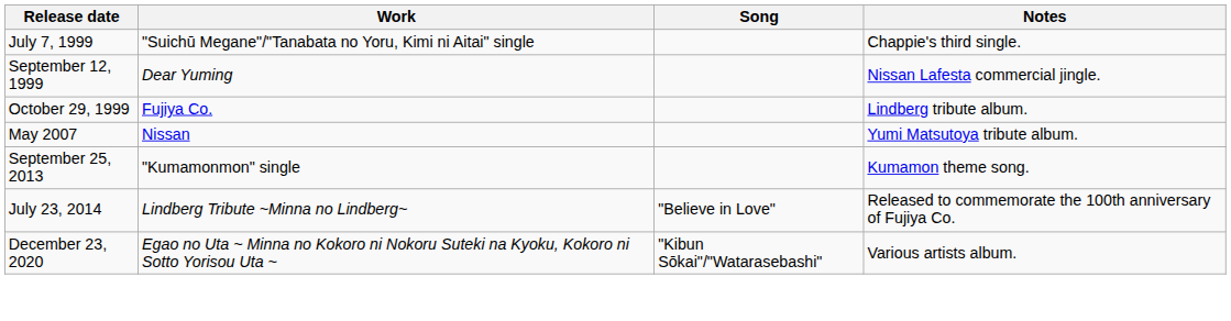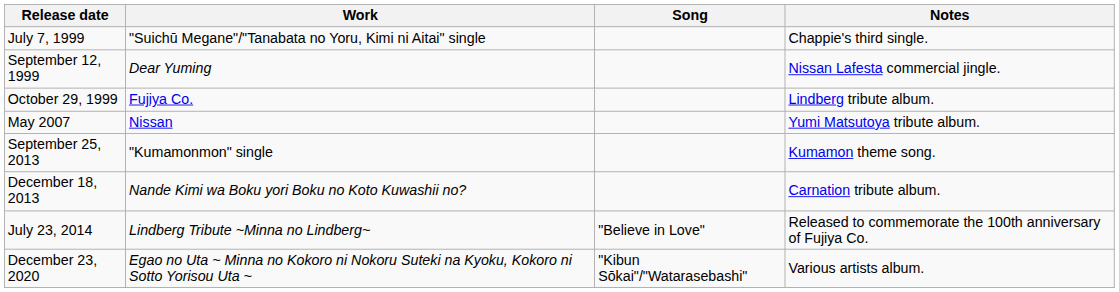+ row: December 18, 2013 | Nande Kimi wa Boku yori Boku no Koto Kuwashii no? | Carnation tribute album.
